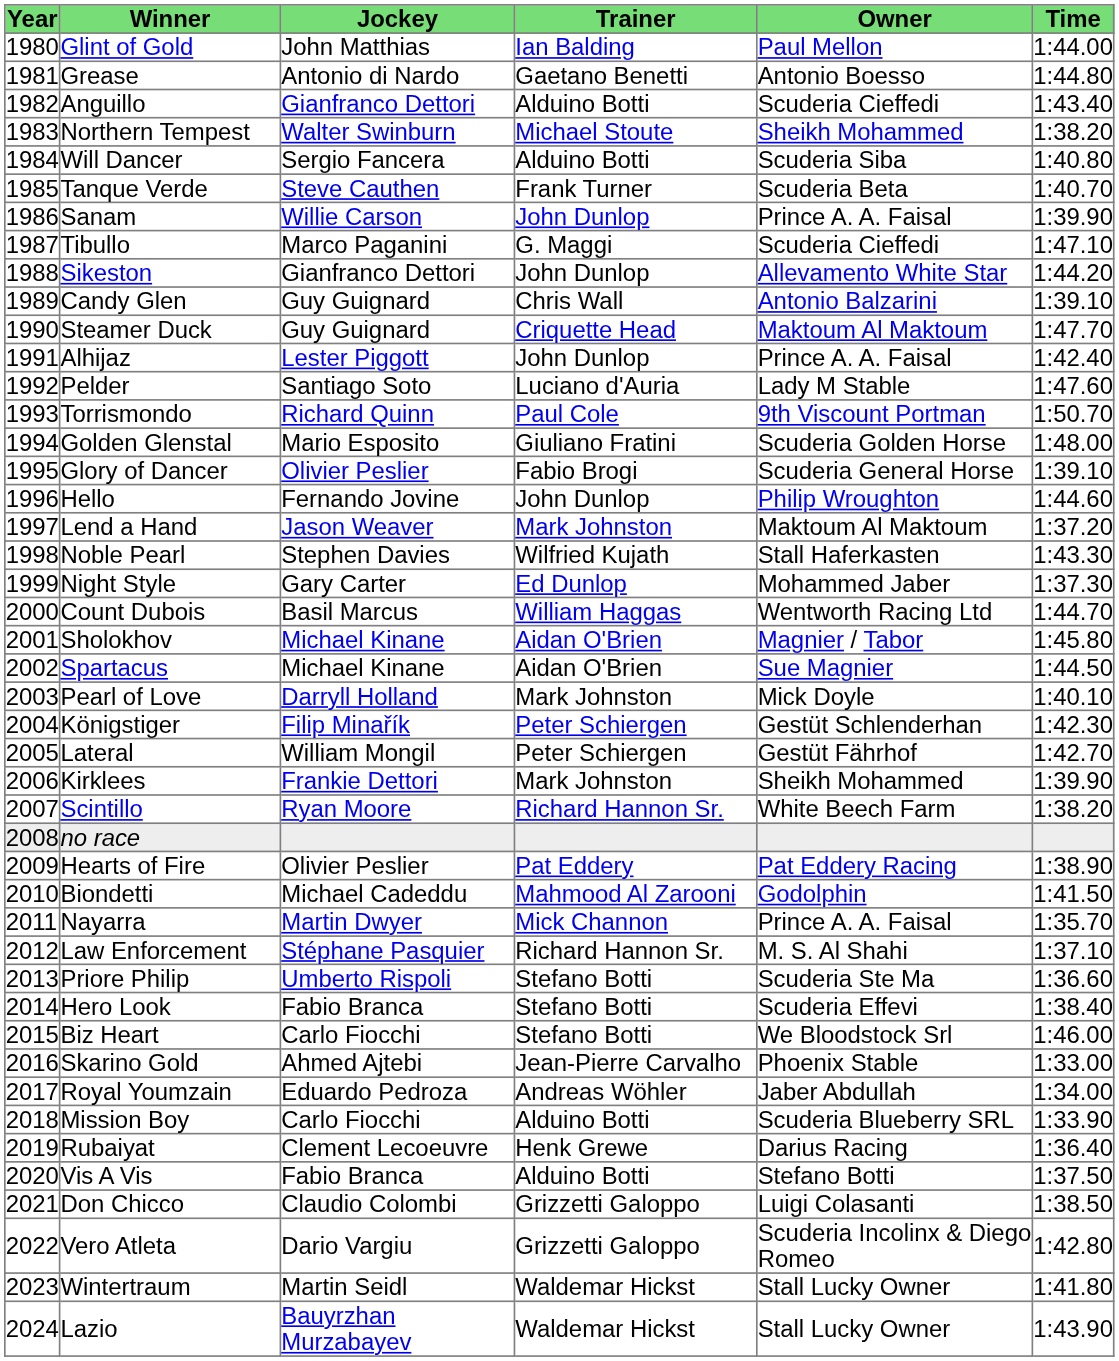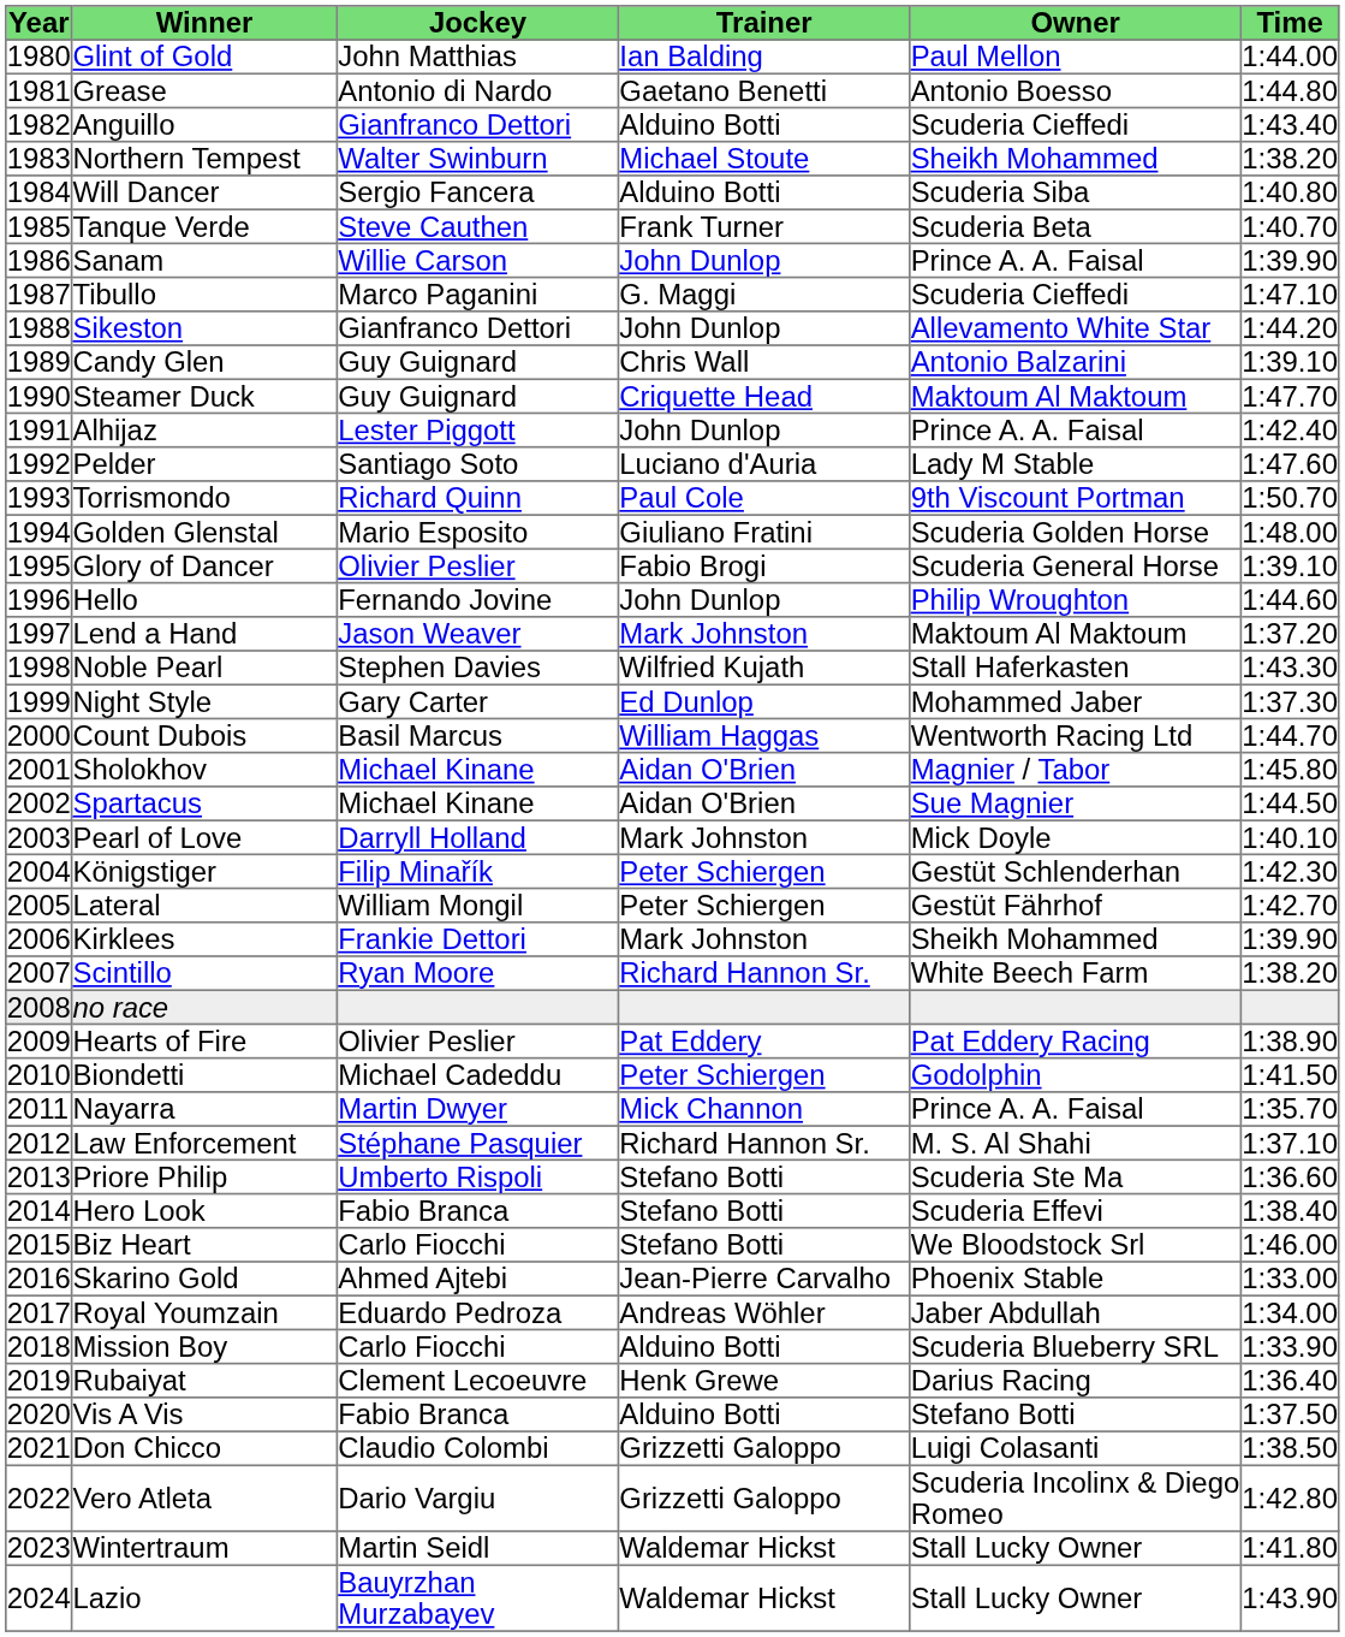Biondetti | Trainer: Mahmood Al Zarooni -> Peter Schiergen
